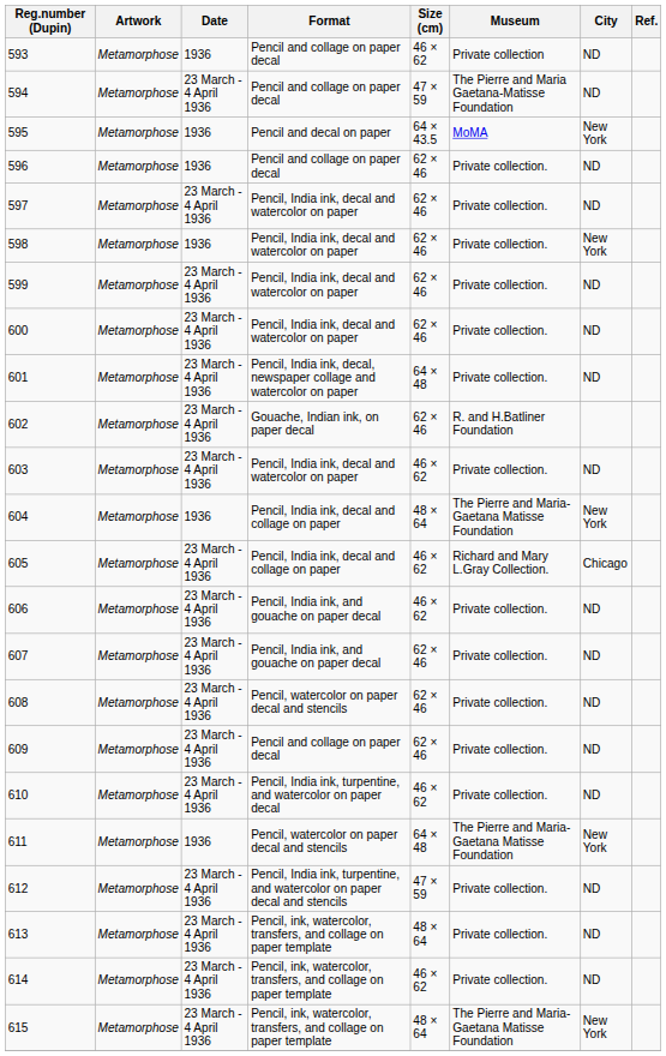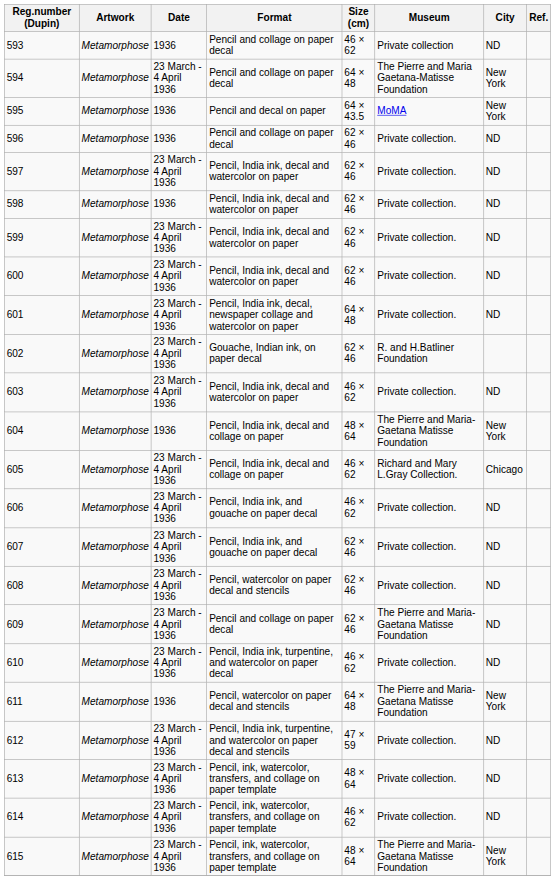594 | Size (cm): 47 × 59 -> 64 × 48
594 | City: ND -> New York
598 | City: New York -> ND
609 | Museum: Private collection. -> The Pierre and Maria-Gaetana Matisse Foundation
